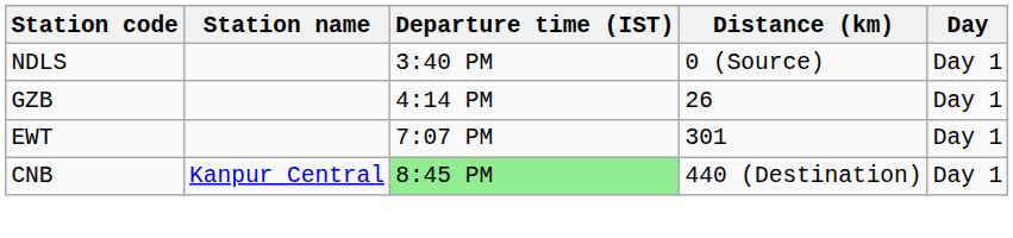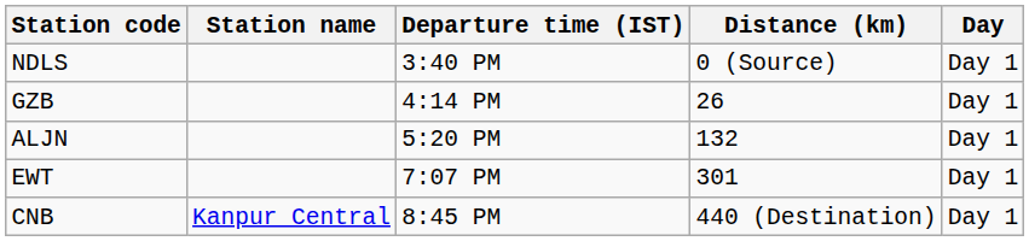+ row: ALJN | 5:20 PM | 132 | Day 1
CNB | Departure time (IST): lightgreen background -> no background
